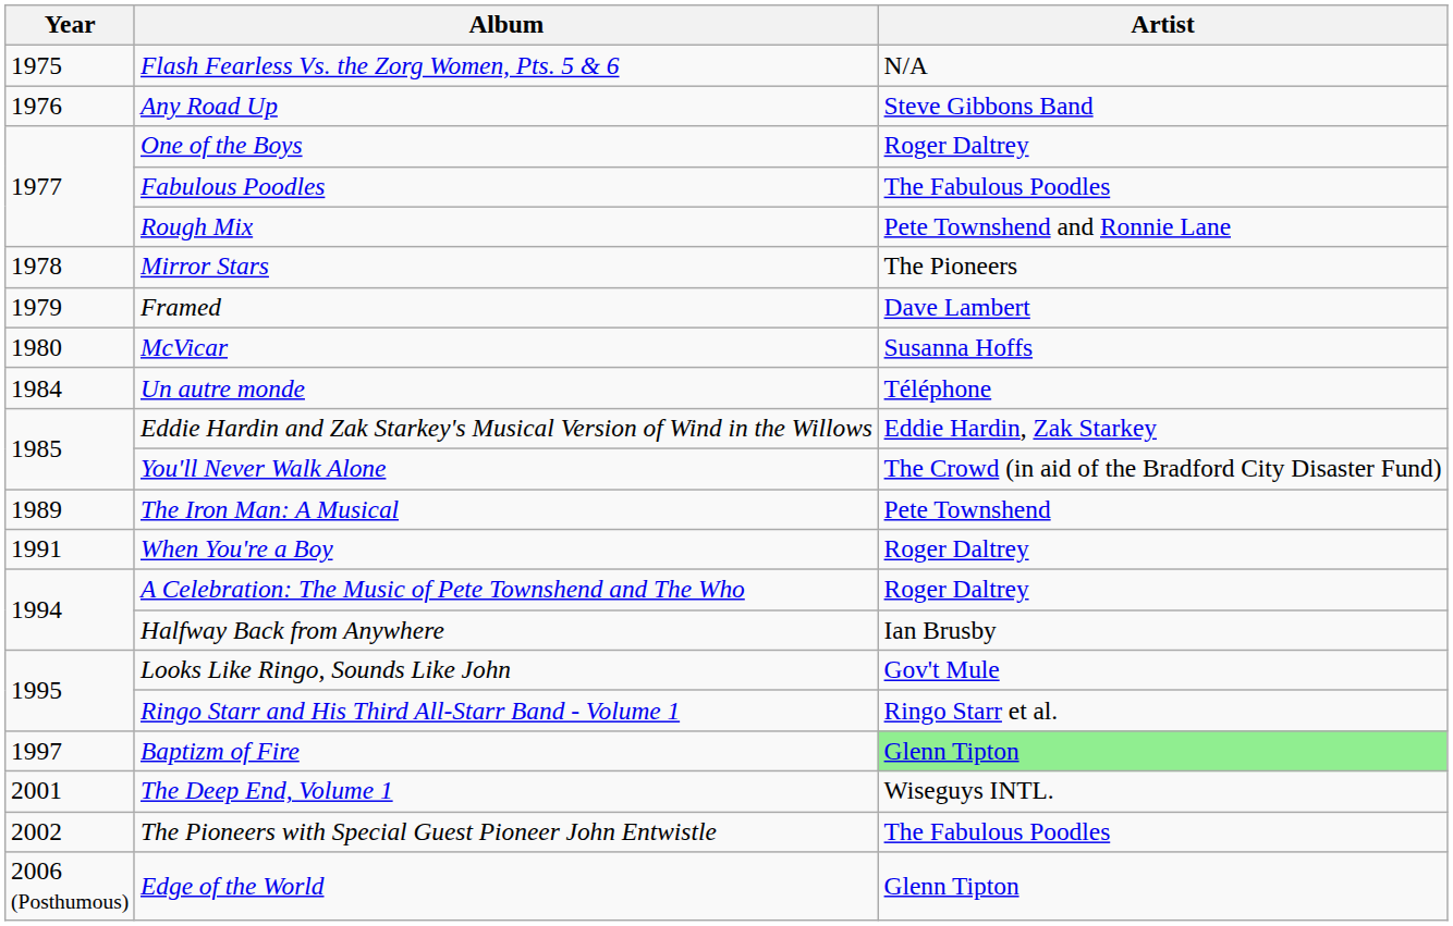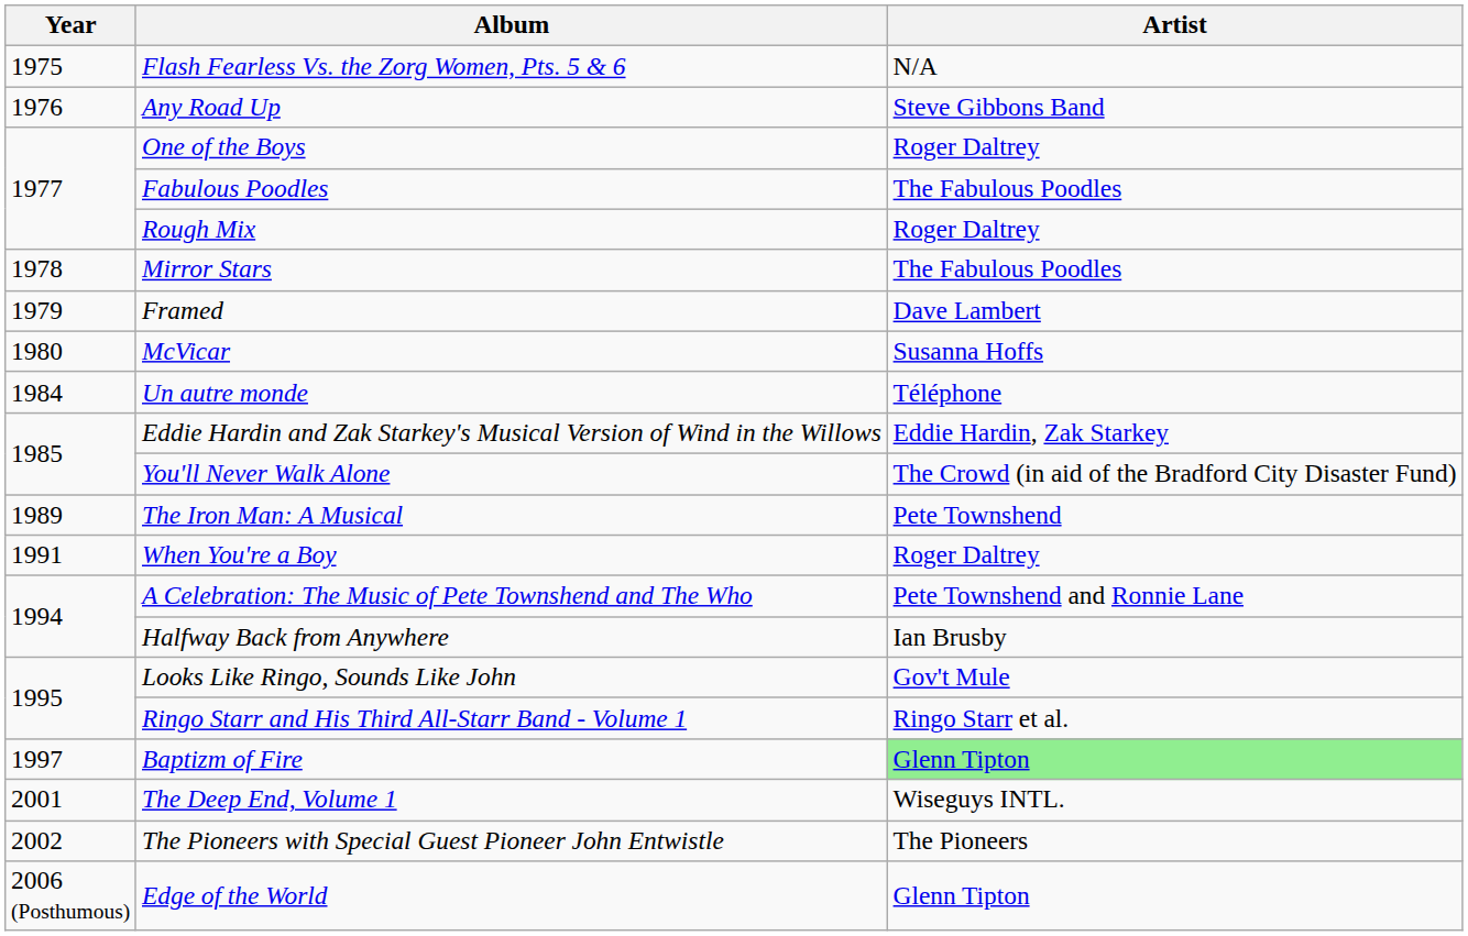Rough Mix | Artist: Pete Townshend and Ronnie Lane -> Roger Daltrey
Mirror Stars | Artist: The Pioneers -> The Fabulous Poodles
A Celebration: The Music of Pete Townshend and The Who | Artist: Roger Daltrey -> Pete Townshend and Ronnie Lane
The Pioneers with Special Guest Pioneer John Entwistle | Artist: The Fabulous Poodles -> The Pioneers
